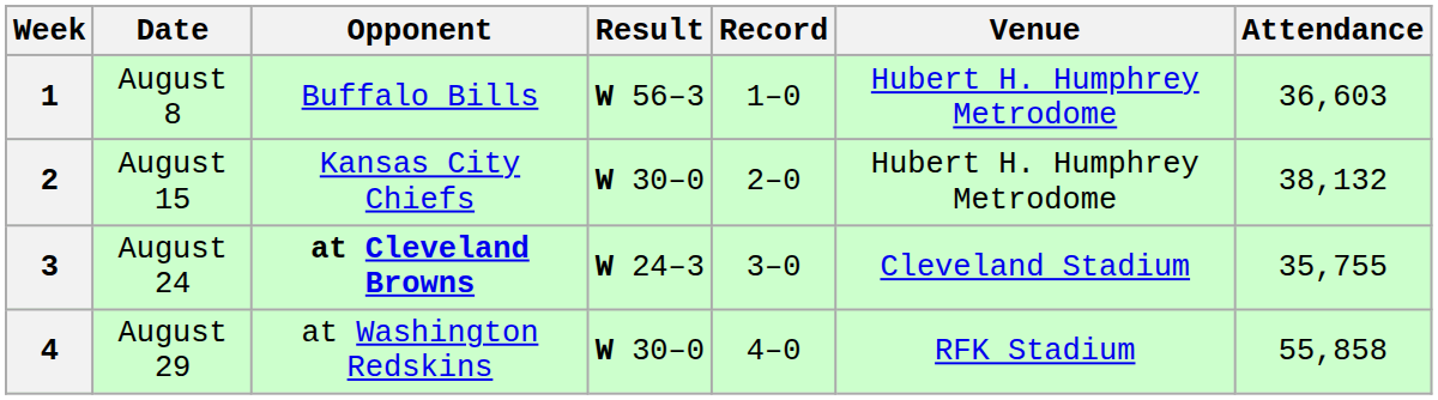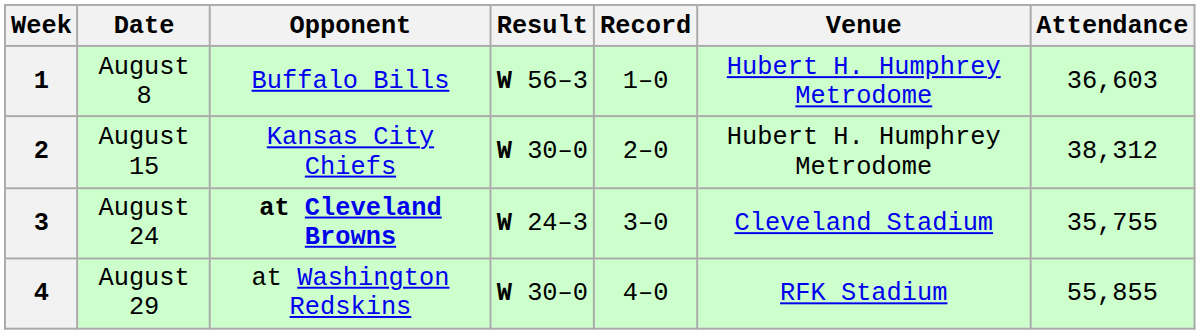2 | Attendance: 38,132 -> 38,312
4 | Attendance: 55,858 -> 55,855
